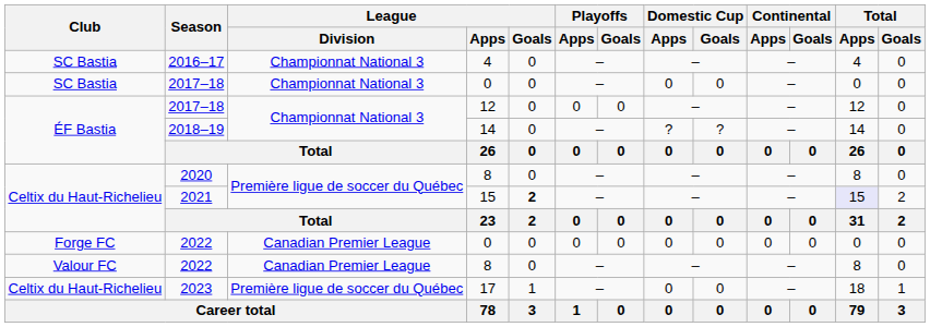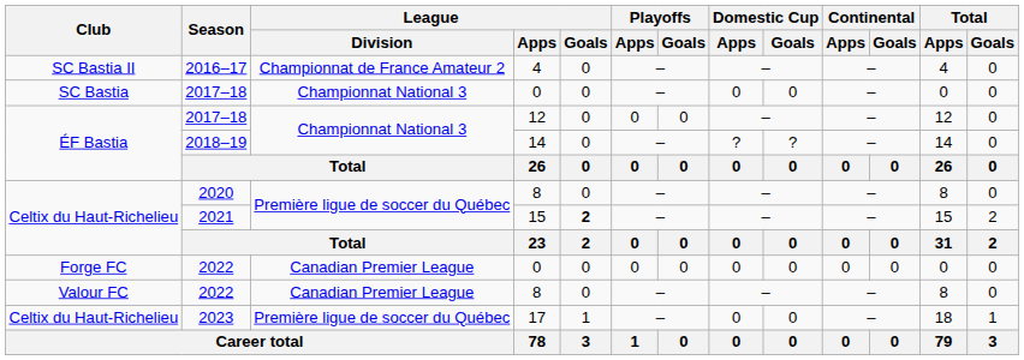2016–17 | Club: SC Bastia -> SC Bastia II
2016–17 | League / Division: Championnat National 3 -> Championnat de France Amateur 2
2021 | Total / Apps: lavender background -> no background
